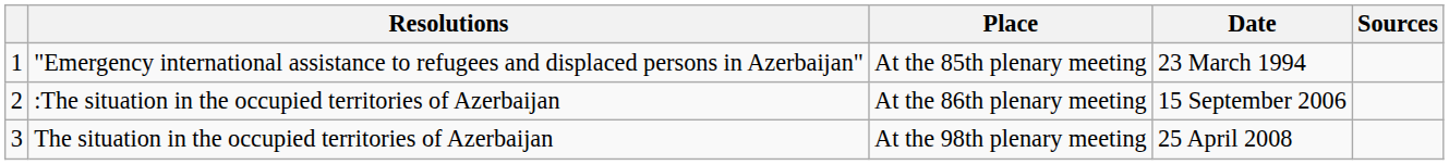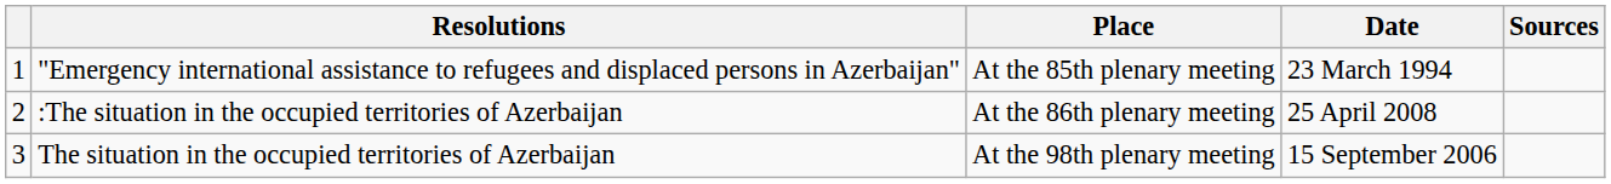:The situation in the occupied territories of Azerbaijan | Date: 15 September 2006 -> 25 April 2008
The situation in the occupied territories of Azerbaijan | Date: 25 April 2008 -> 15 September 2006
